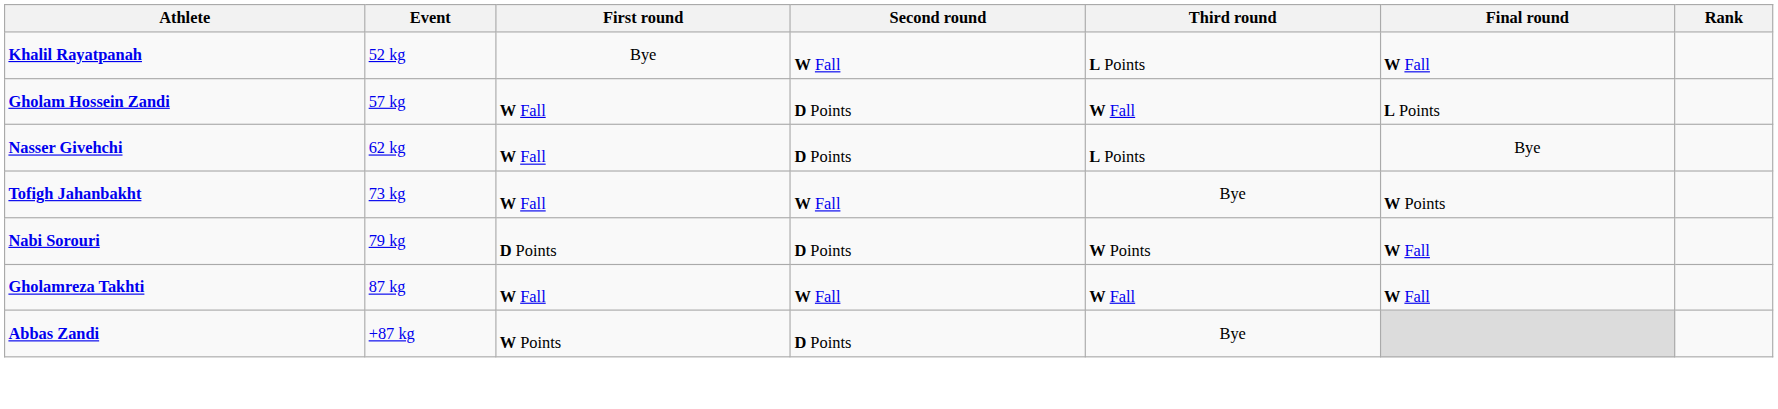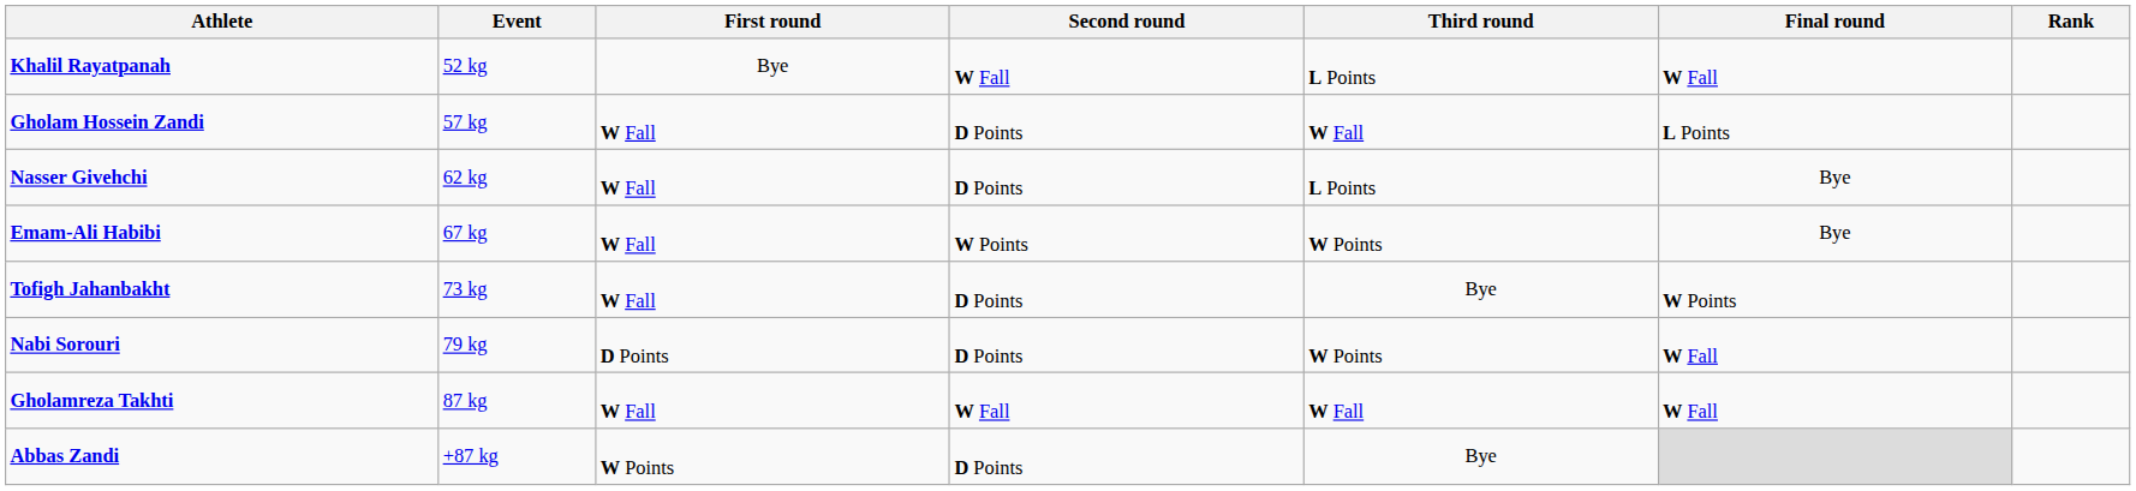+ row: Emam-Ali Habibi | 67 kg | W Fall | W Points | W Points | Bye
Tofigh Jahanbakht | Second round: W Fall -> D Points
